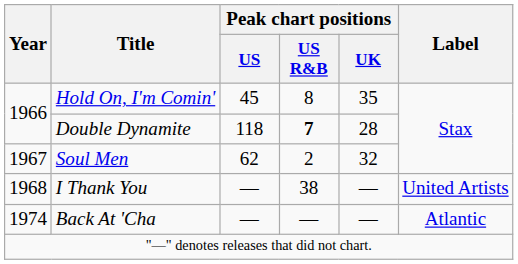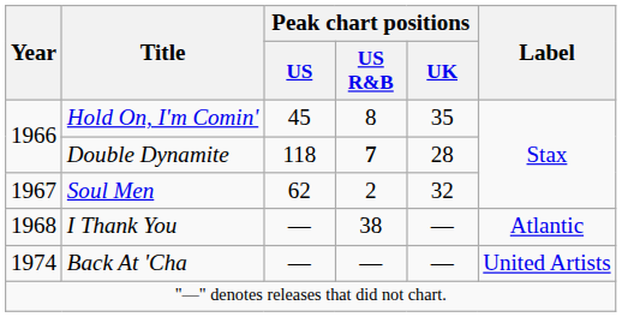I Thank You | Label: United Artists -> Atlantic
Back At 'Cha | Label: Atlantic -> United Artists
